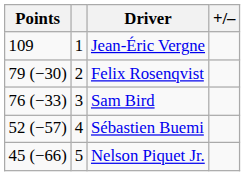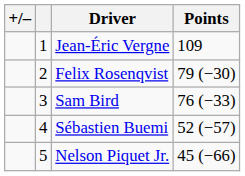columns swapped: +/– <-> Points
